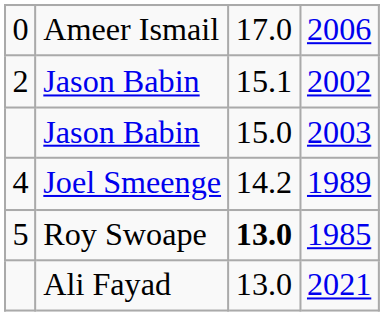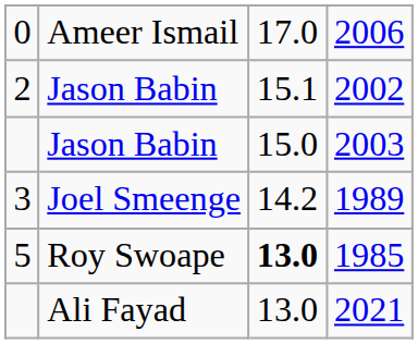1989 | column 1: 4 -> 3
